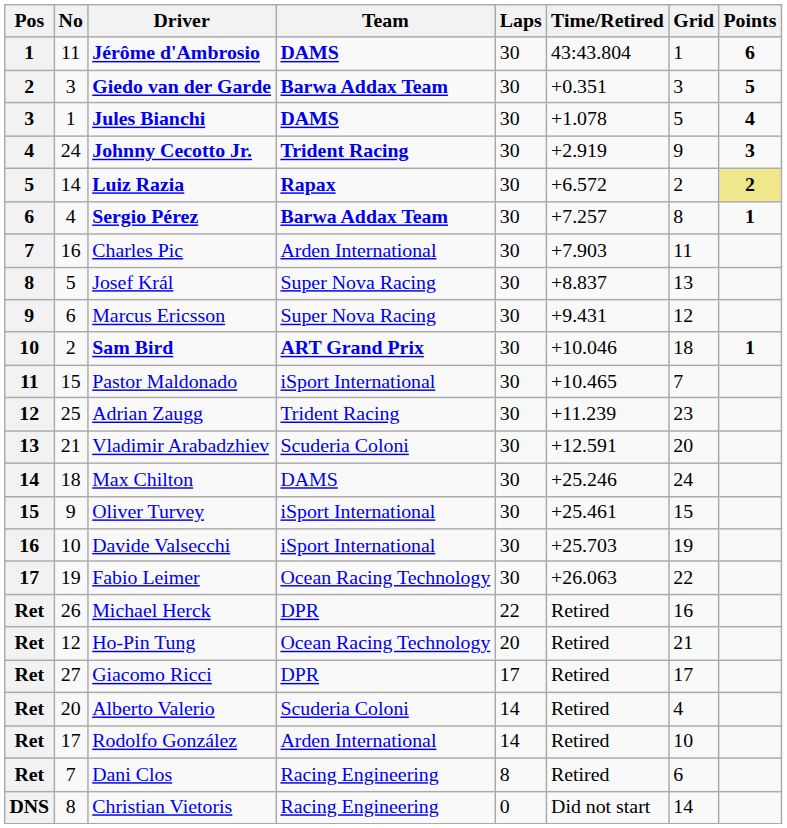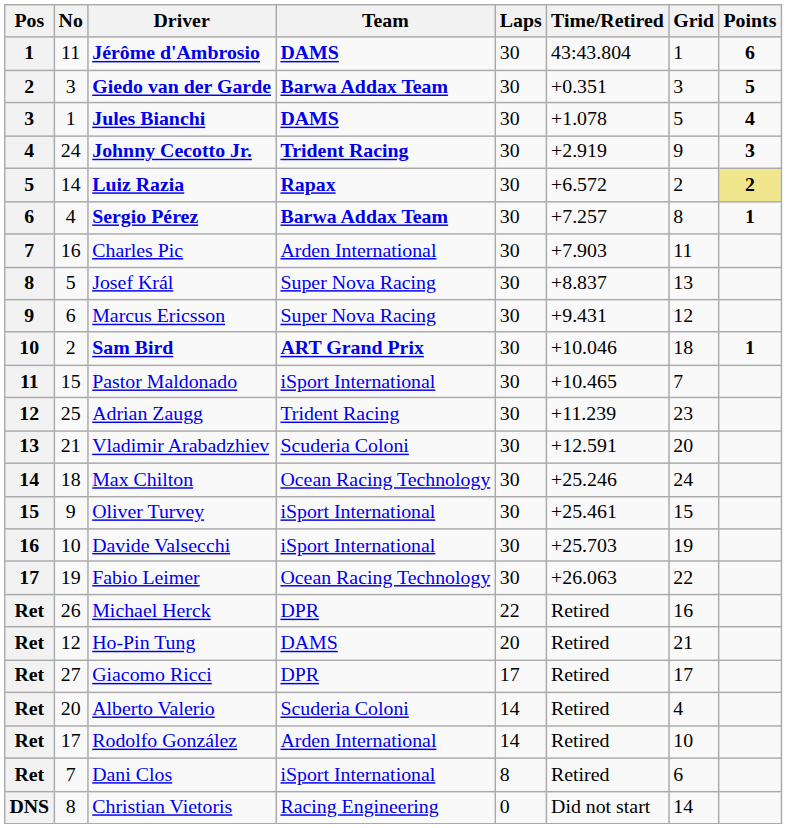Max Chilton | Team: DAMS -> Ocean Racing Technology
Ho-Pin Tung | Team: Ocean Racing Technology -> DAMS
Dani Clos | Team: Racing Engineering -> iSport International
